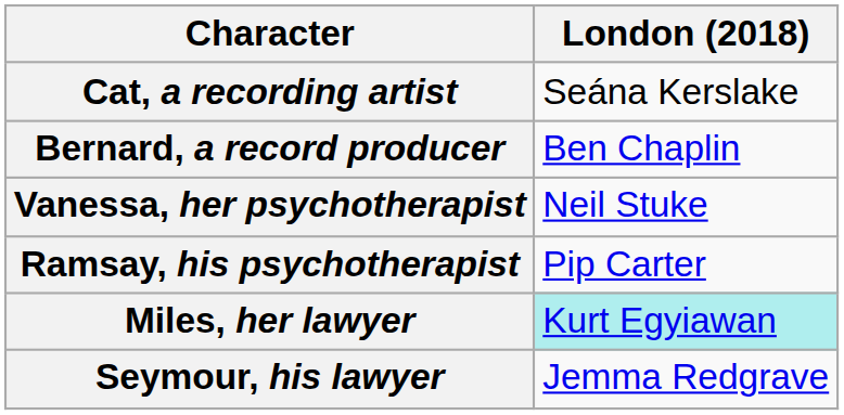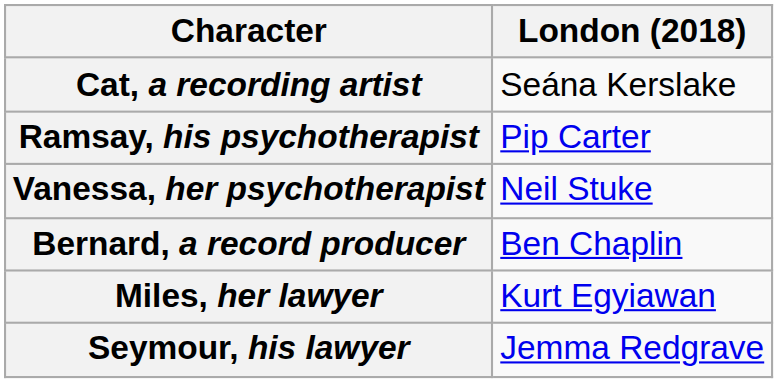rows swapped: Bernard, a record producer <-> Ramsay, his psychotherapist
Miles, her lawyer | London (2018): paleturquoise background -> no background
